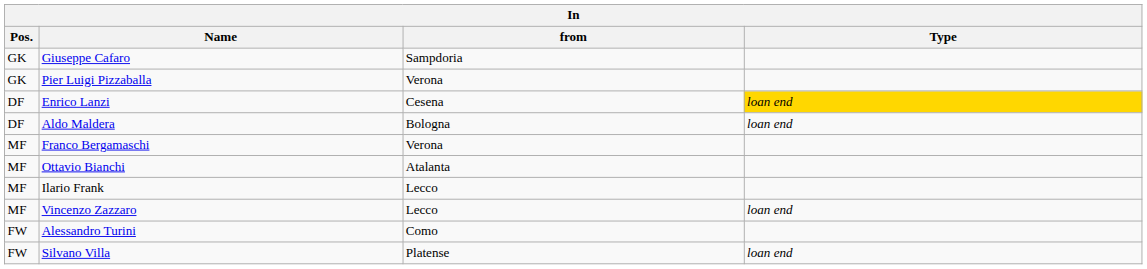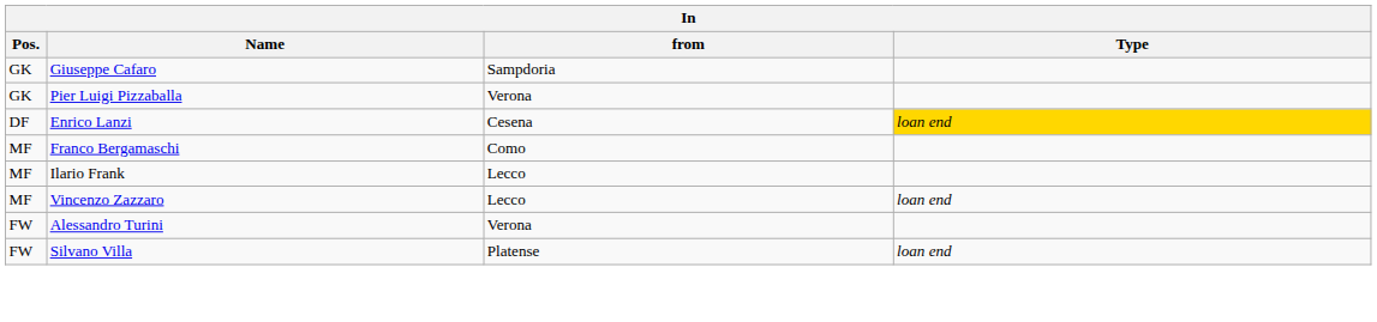- row: DF | Aldo Maldera | Bologna | loan end
Franco Bergamaschi | from: Verona -> Como
- row: MF | Ottavio Bianchi | Atalanta
Alessandro Turini | from: Como -> Verona
